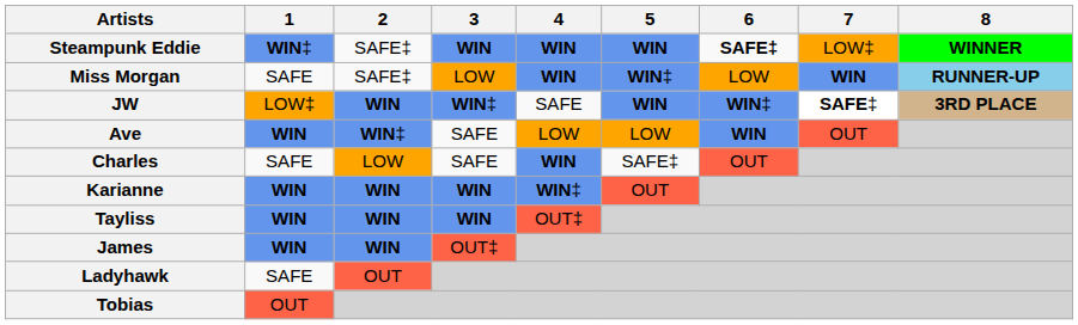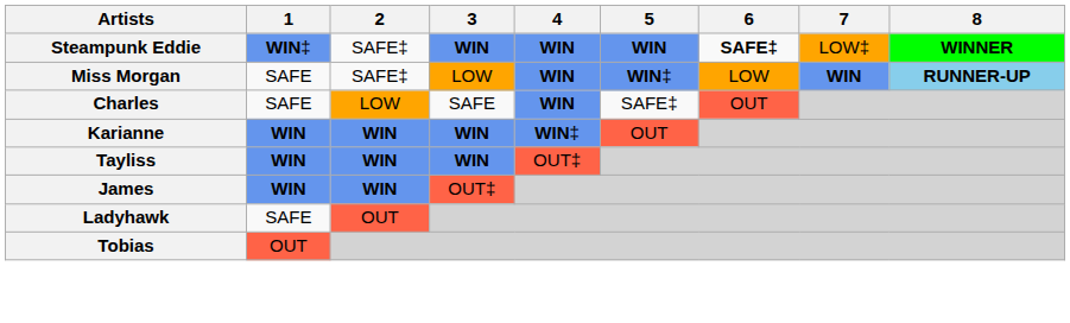- row: JW | LOW‡ | WIN | WIN‡ | SAFE | WIN | WIN‡ | SAFE‡ | 3RD PLACE
- row: Ave | WIN | WIN‡ | SAFE | LOW | LOW | WIN | OUT
